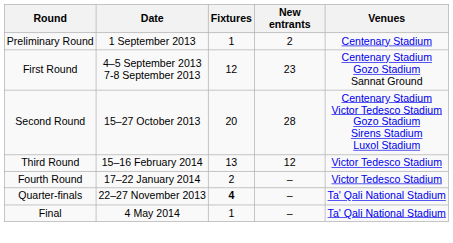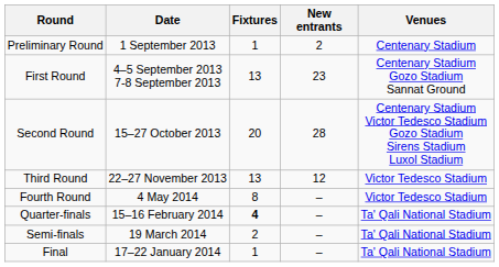First Round | Fixtures: 12 -> 13
Third Round | Date: 15–16 February 2014 -> 22–27 November 2013
Fourth Round | Date: 17–22 January 2014 -> 4 May 2014
Fourth Round | Fixtures: 2 -> 8
Quarter-finals | Date: 22–27 November 2013 -> 15–16 February 2014
+ row: Semi-finals | 19 March 2014 | 2 | – | Ta' Qali National Stadium
Final | Date: 4 May 2014 -> 17–22 January 2014
